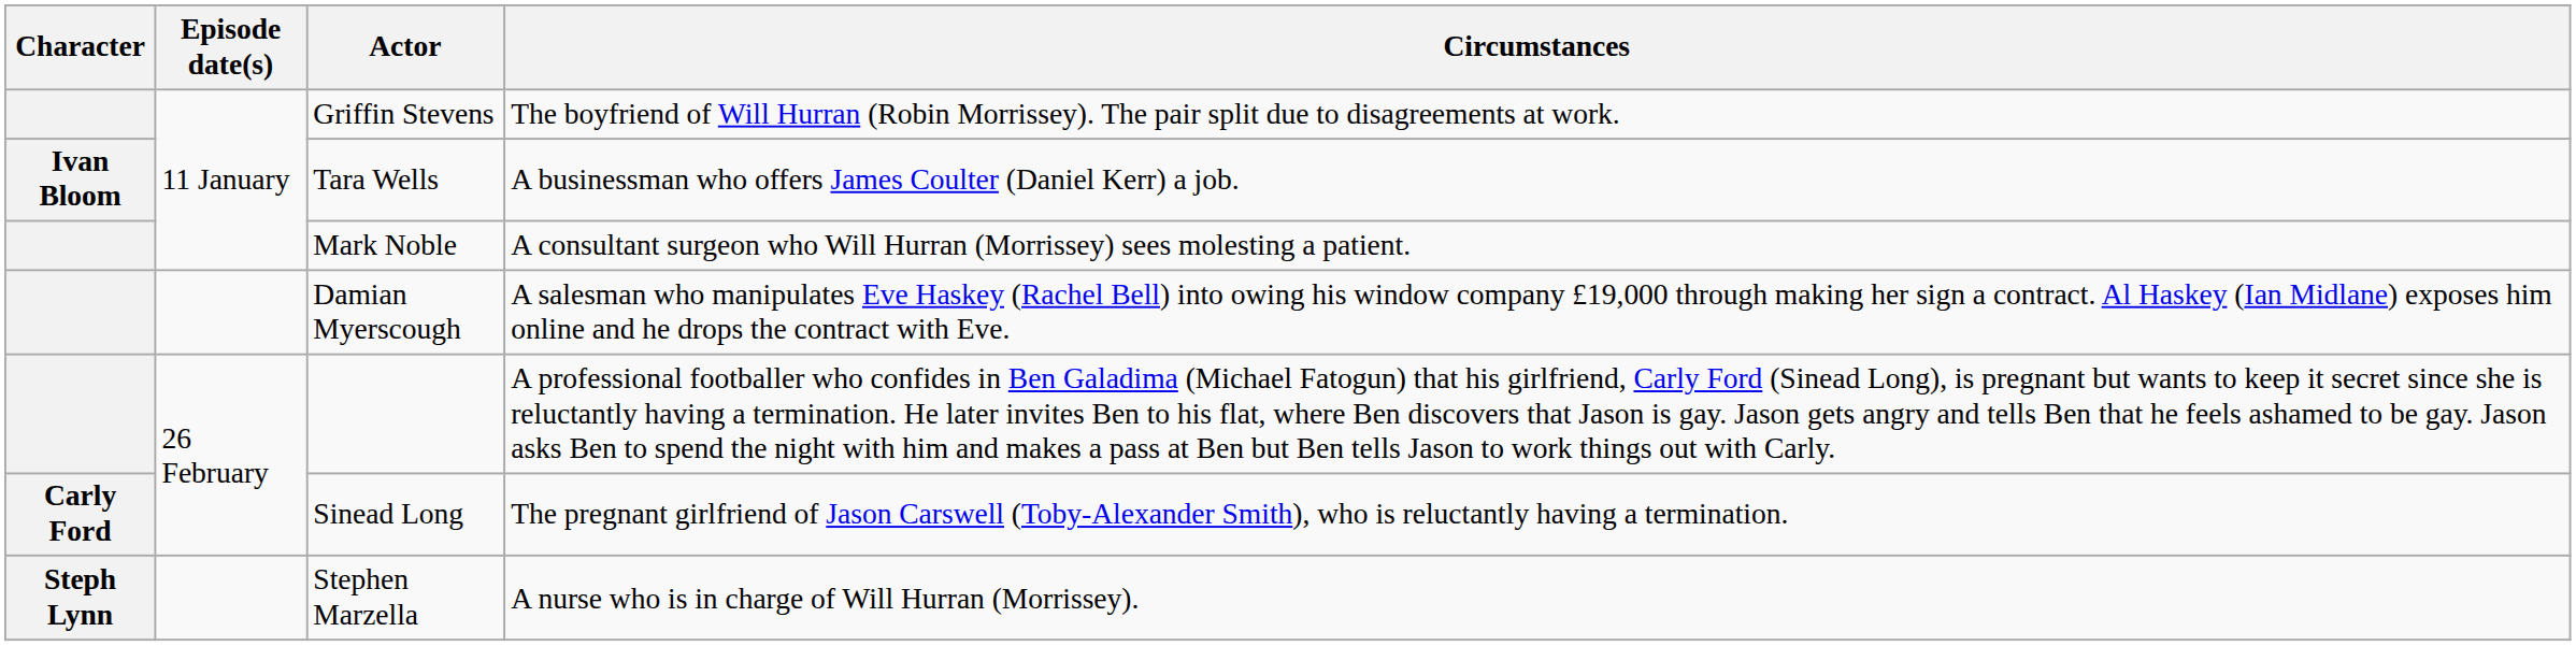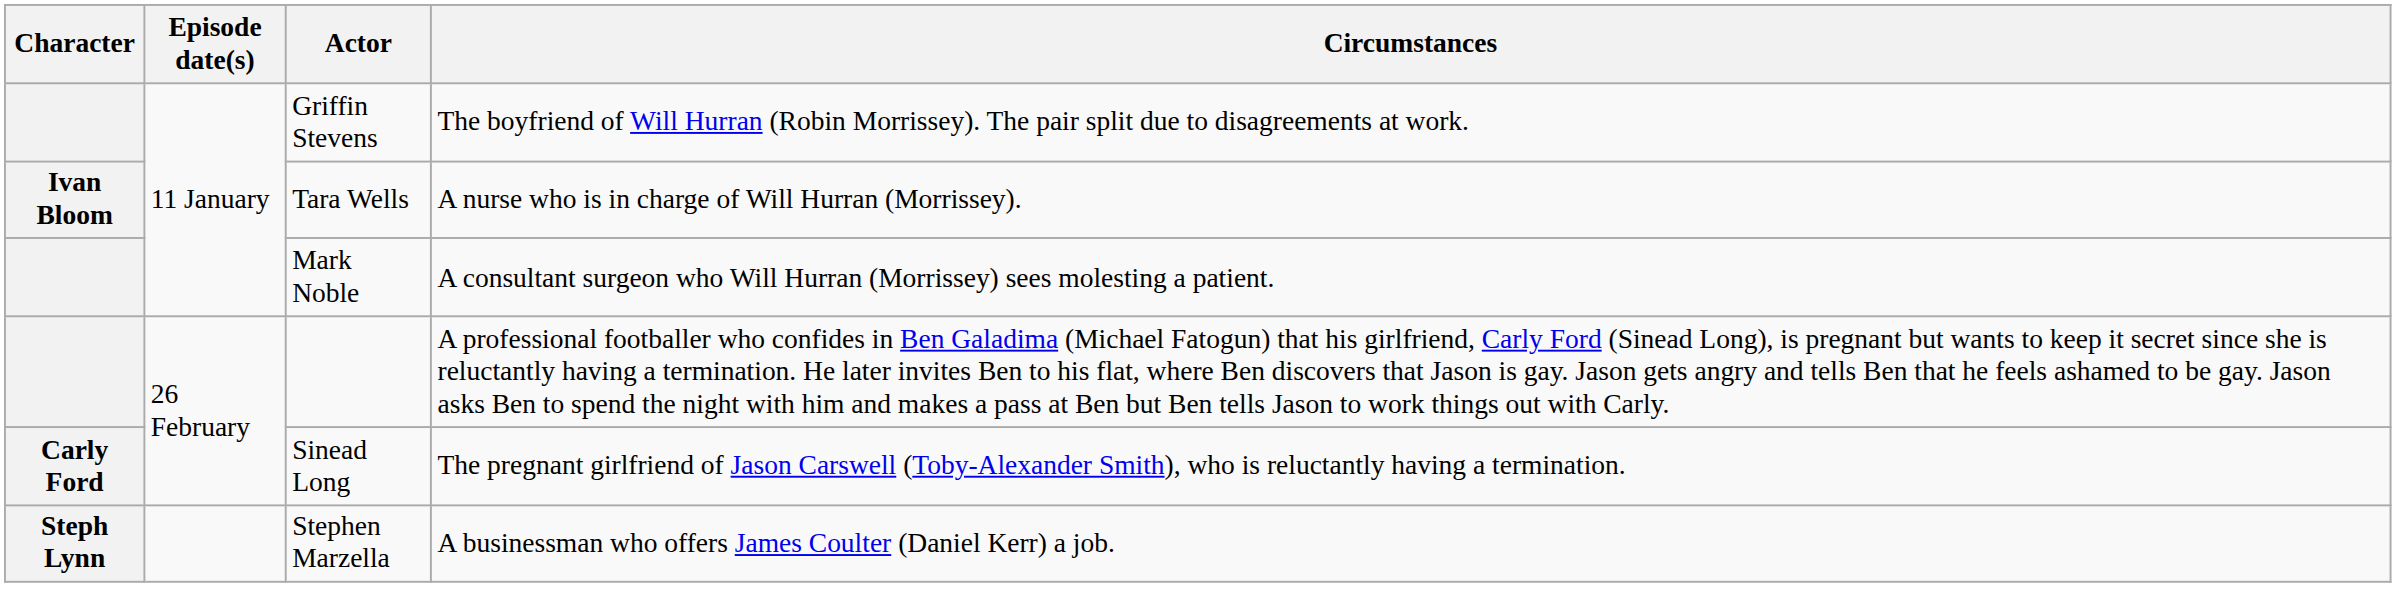Tara Wells | Circumstances: A businessman who offers James Coulter (Daniel Kerr) a job. -> A nurse who is in charge of Will Hurran (Morrissey).
- row: Damian Myerscough | A salesman who manipulates Eve Haskey (Rachel Bell) into owing his window company £19,000 through making her sign a contract. Al Haskey (Ian Midlane) exposes him online and he drops the contract with Eve.
Stephen Marzella | Circumstances: A nurse who is in charge of Will Hurran (Morrissey). -> A businessman who offers James Coulter (Daniel Kerr) a job.
